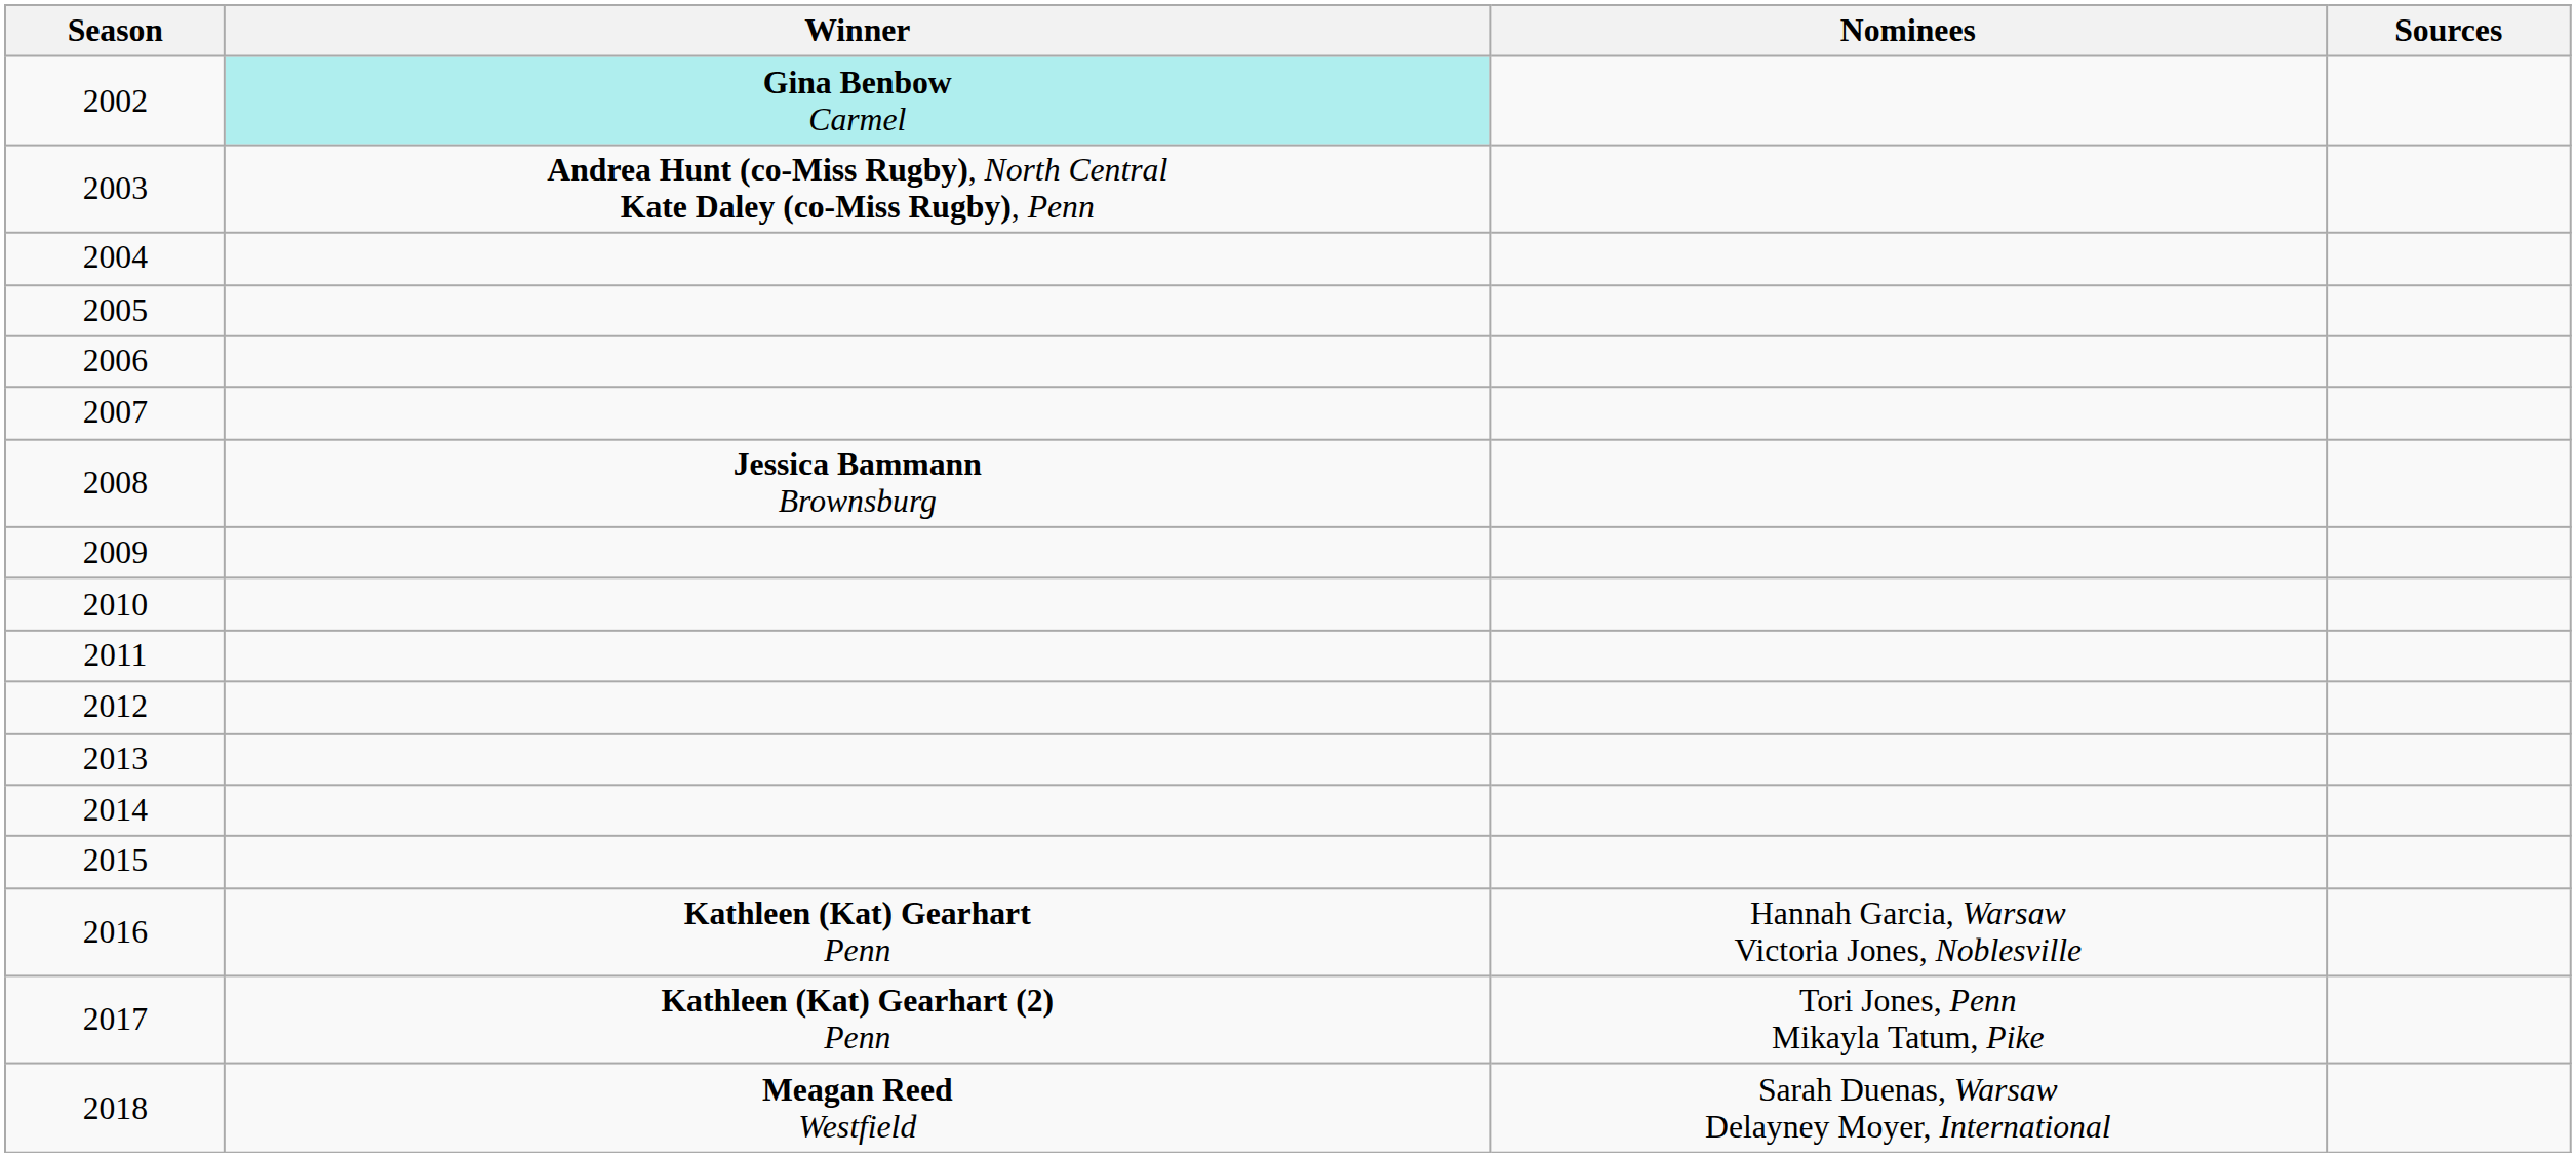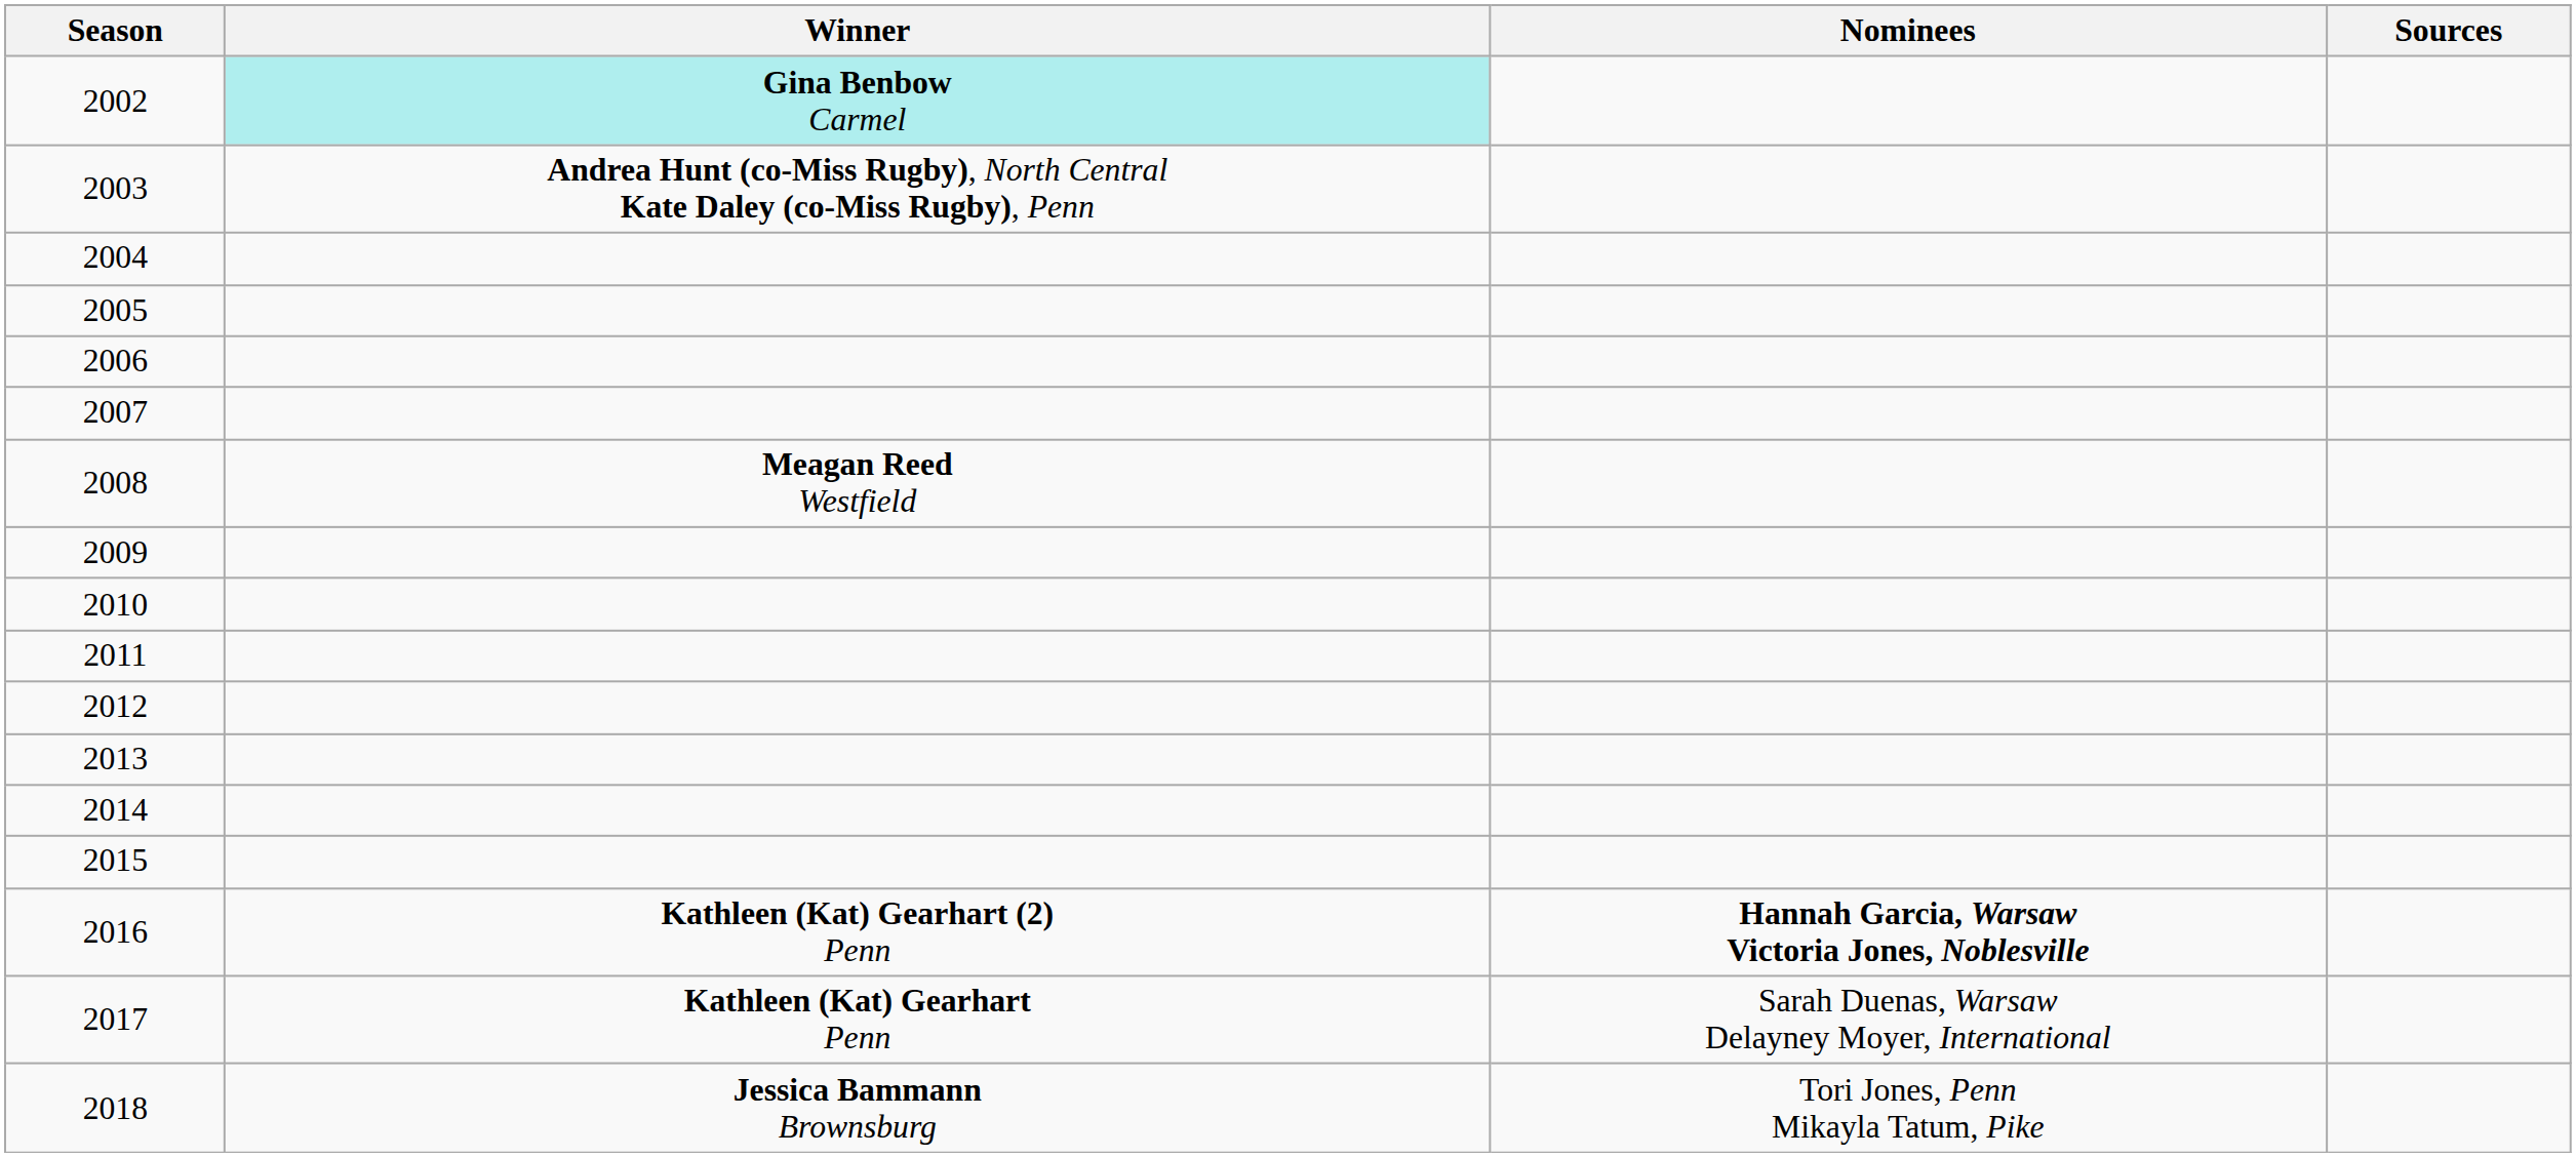2008 | Winner: Jessica Bammann Brownsburg -> Meagan Reed Westfield
2016 | Winner: Kathleen (Kat) Gearhart Penn -> Kathleen (Kat) Gearhart (2) Penn
2016 | Nominees: normal -> bold
2017 | Winner: Kathleen (Kat) Gearhart (2) Penn -> Kathleen (Kat) Gearhart Penn
2017 | Nominees: Tori Jones, Penn Mikayla Tatum, Pike -> Sarah Duenas, Warsaw Delayney Moyer, International
2018 | Winner: Meagan Reed Westfield -> Jessica Bammann Brownsburg
2018 | Nominees: Sarah Duenas, Warsaw Delayney Moyer, International -> Tori Jones, Penn Mikayla Tatum, Pike
